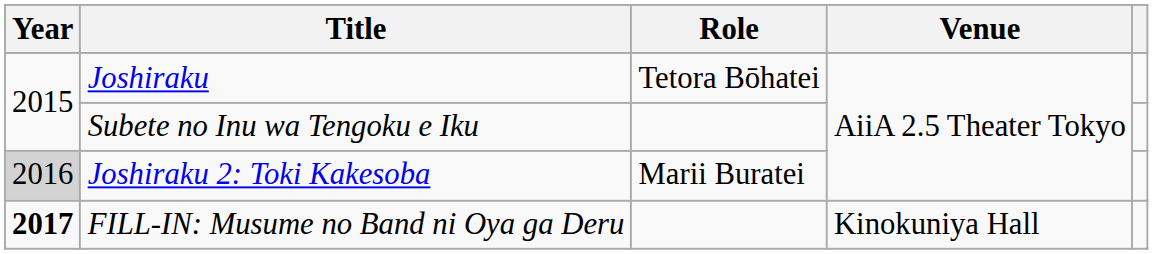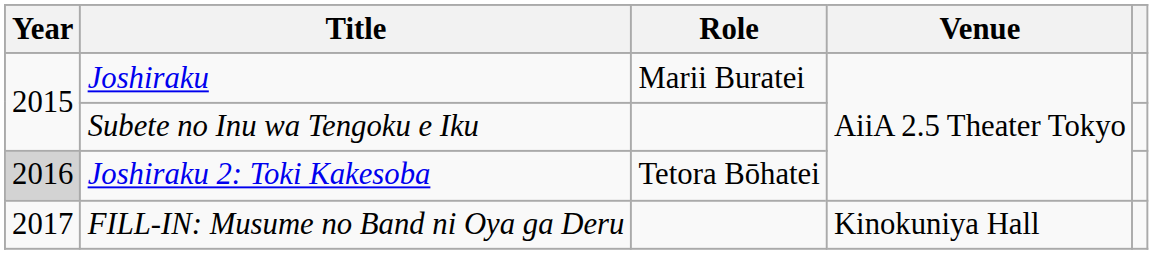Joshiraku | Role: Tetora Bōhatei -> Marii Buratei
Joshiraku 2: Toki Kakesoba | Role: Marii Buratei -> Tetora Bōhatei
FILL-IN: Musume no Band ni Oya ga Deru | Year: bold -> normal
